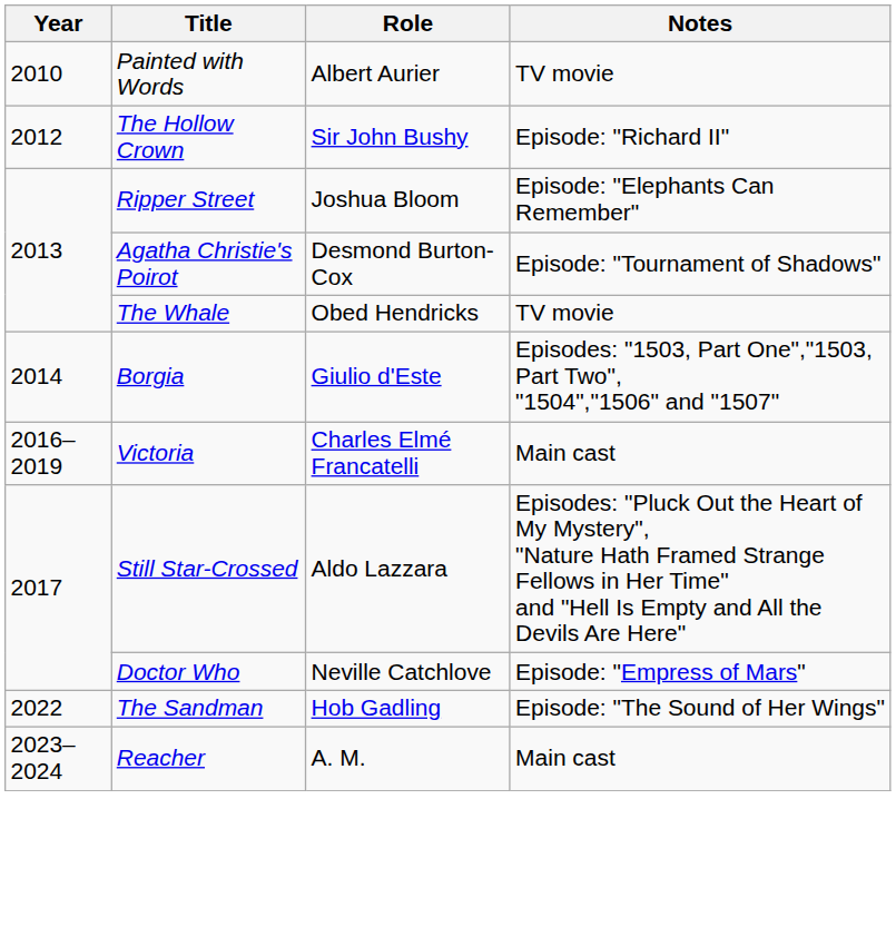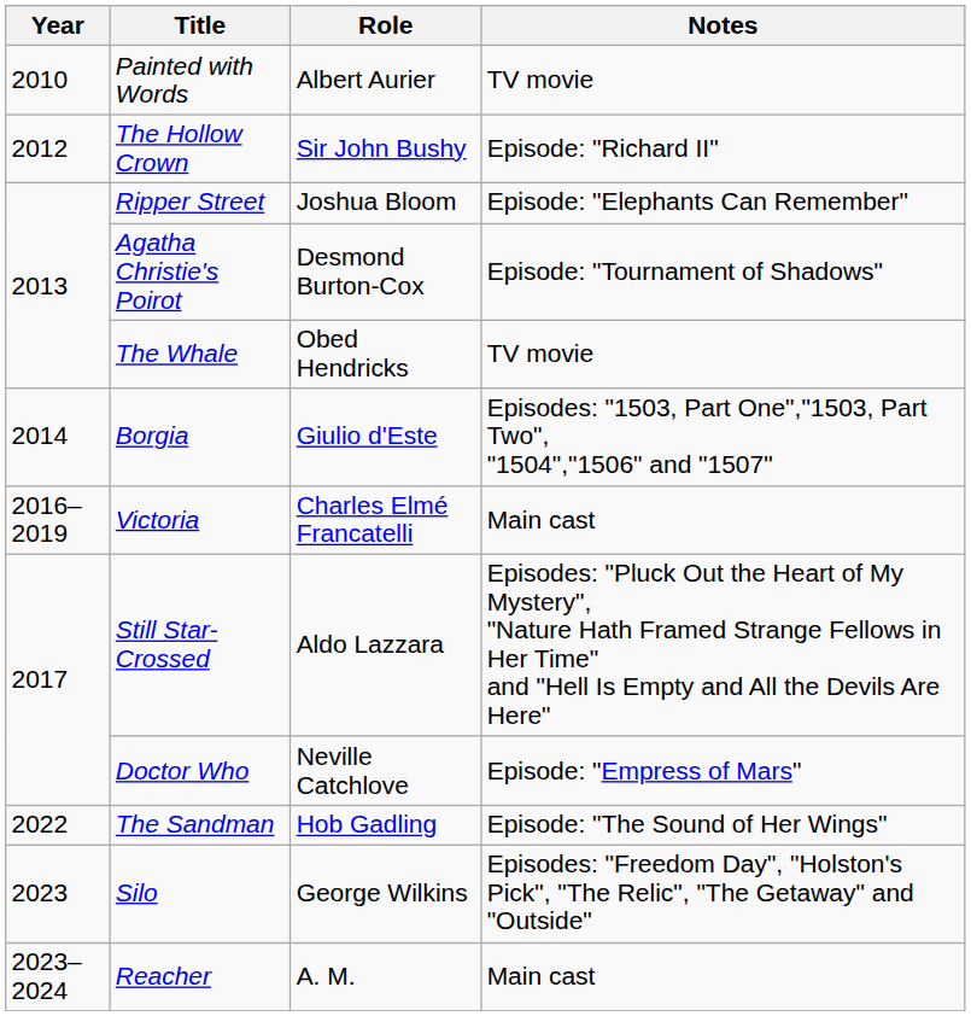+ row: 2023 | Silo | George Wilkins | Episodes: "Freedom Day", "Holston's Pick", "The Relic", "The Getaway" and "Outside"
